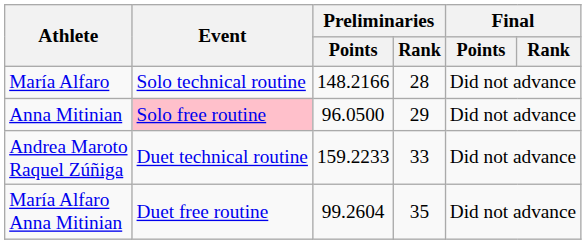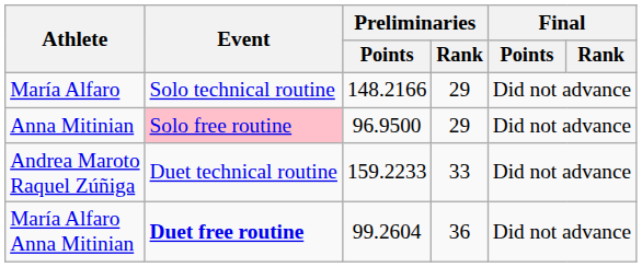María Alfaro | Preliminaries / Rank: 28 -> 29
Anna Mitinian | Preliminaries / Points: 96.0500 -> 96.9500
María Alfaro Anna Mitinian | Event: normal -> bold
María Alfaro Anna Mitinian | Preliminaries / Rank: 35 -> 36
